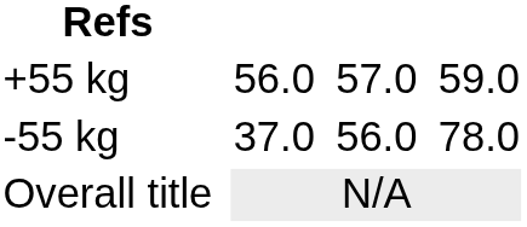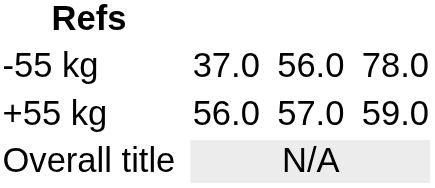rows swapped: -55 kg <-> +55 kg
